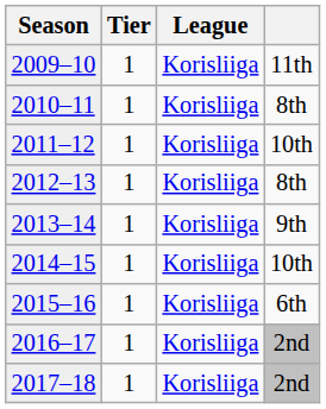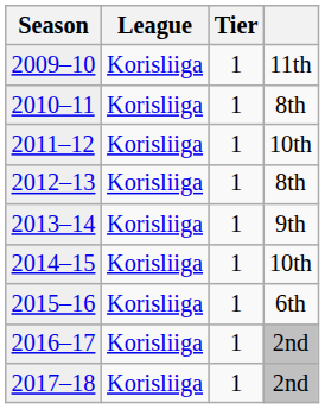columns swapped: Tier <-> League
